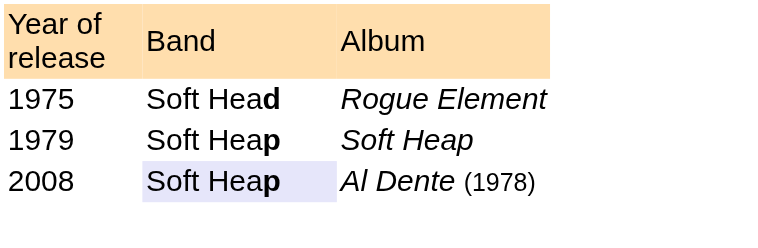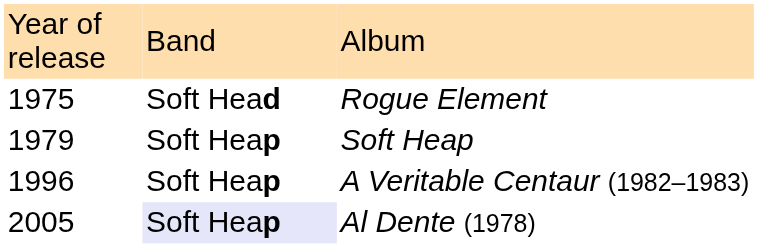+ row: 1996 | Soft Heap | A Veritable Centaur (1982–1983)
Al Dente (1978) | column 1: 2008 -> 2005
